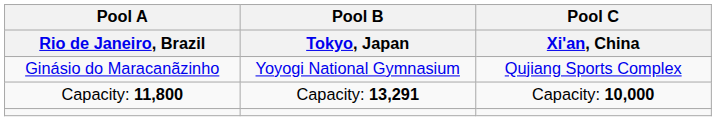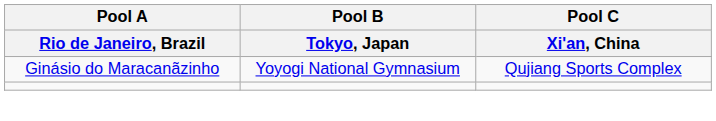- row: Capacity: 11,800 | Capacity: 13,291 | Capacity: 10,000
